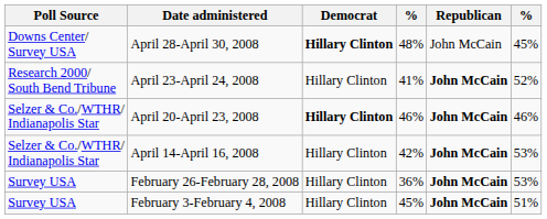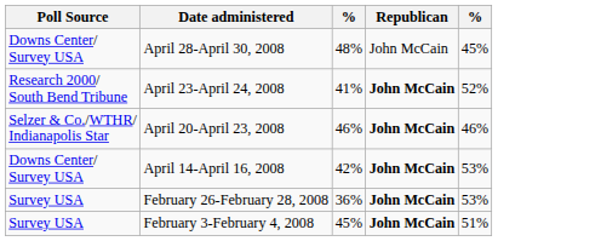- column: Democrat | Hillary Clinton | Hillary Clinton | Hillary Clinton | Hillary Clinton | Hillary Clinton | Hillary Clinton
April 14-April 16, 2008 | Poll Source: Selzer & Co./WTHR/ Indianapolis Star -> Downs Center/ Survey USA
